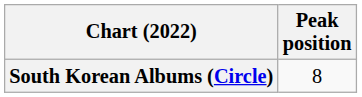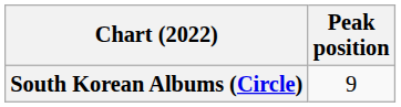South Korean Albums (Circle) | Peak position: 8 -> 9
